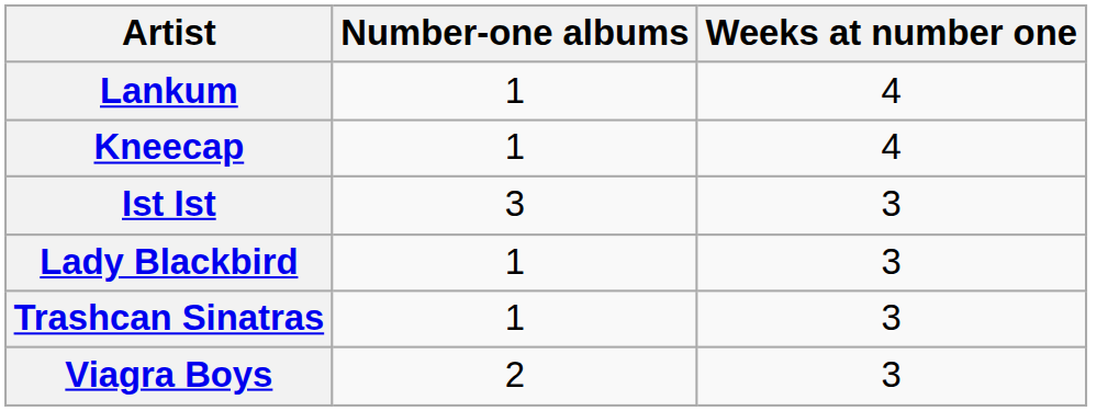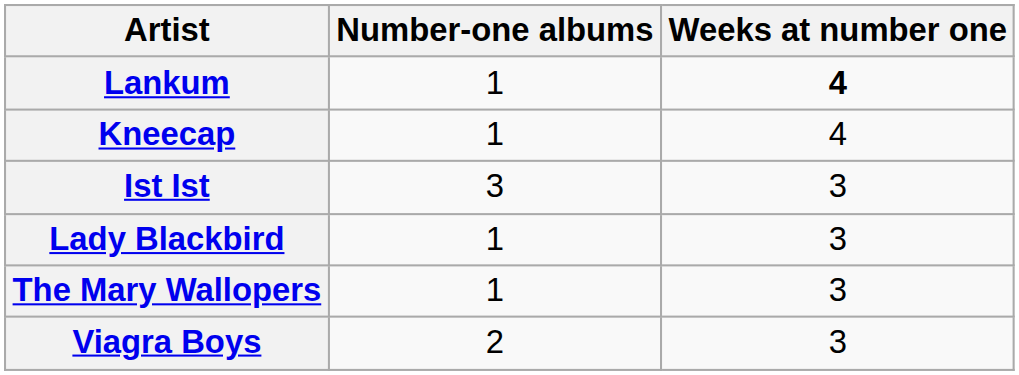Lankum | Weeks at number one: normal -> bold
+ row: The Mary Wallopers | 1 | 3
- row: Trashcan Sinatras | 1 | 3
